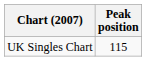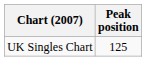UK Singles Chart | Peak position: 115 -> 125
